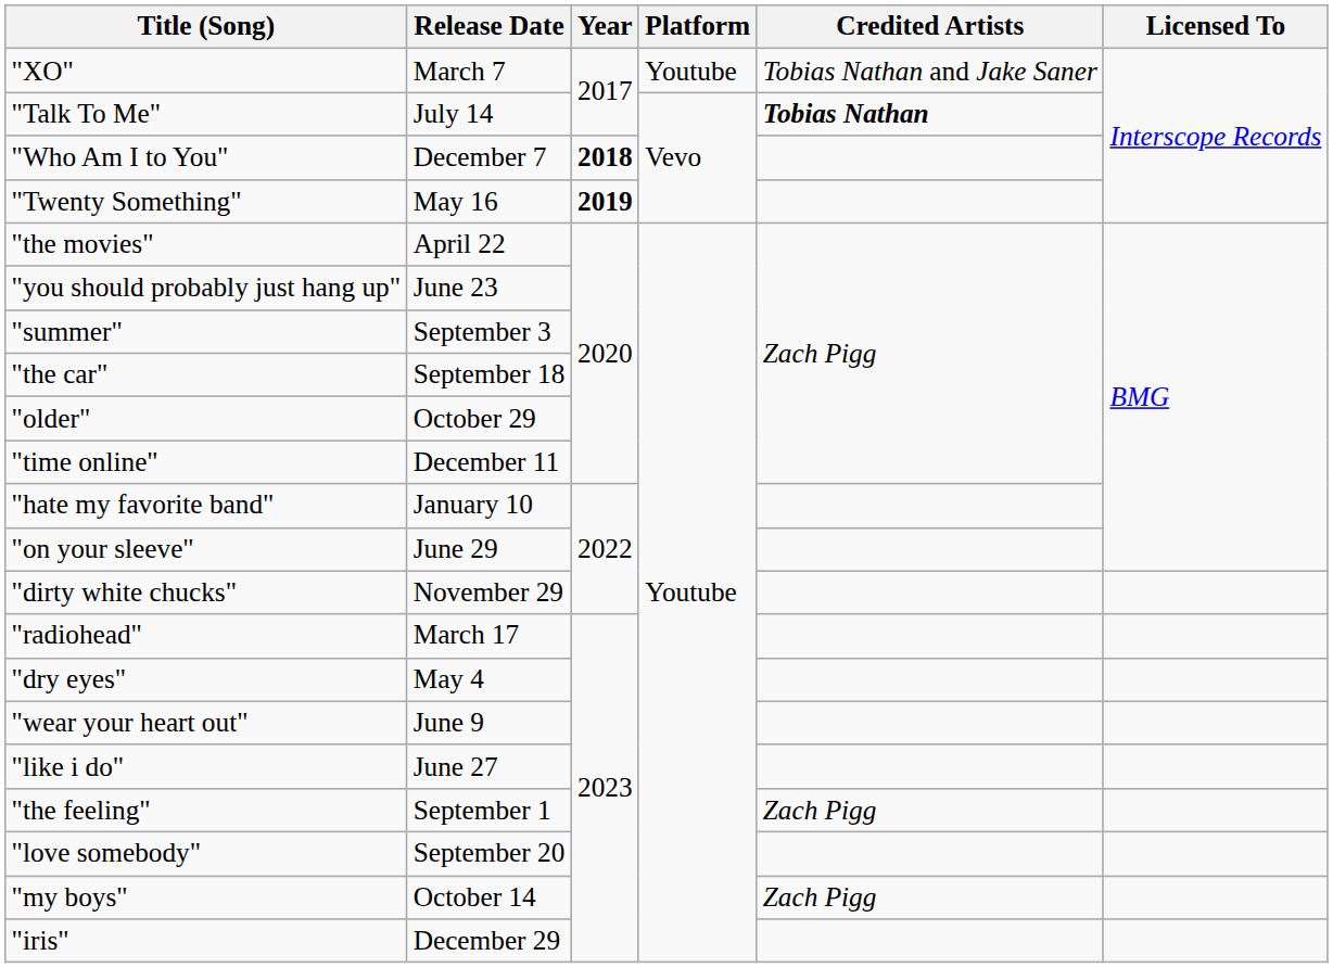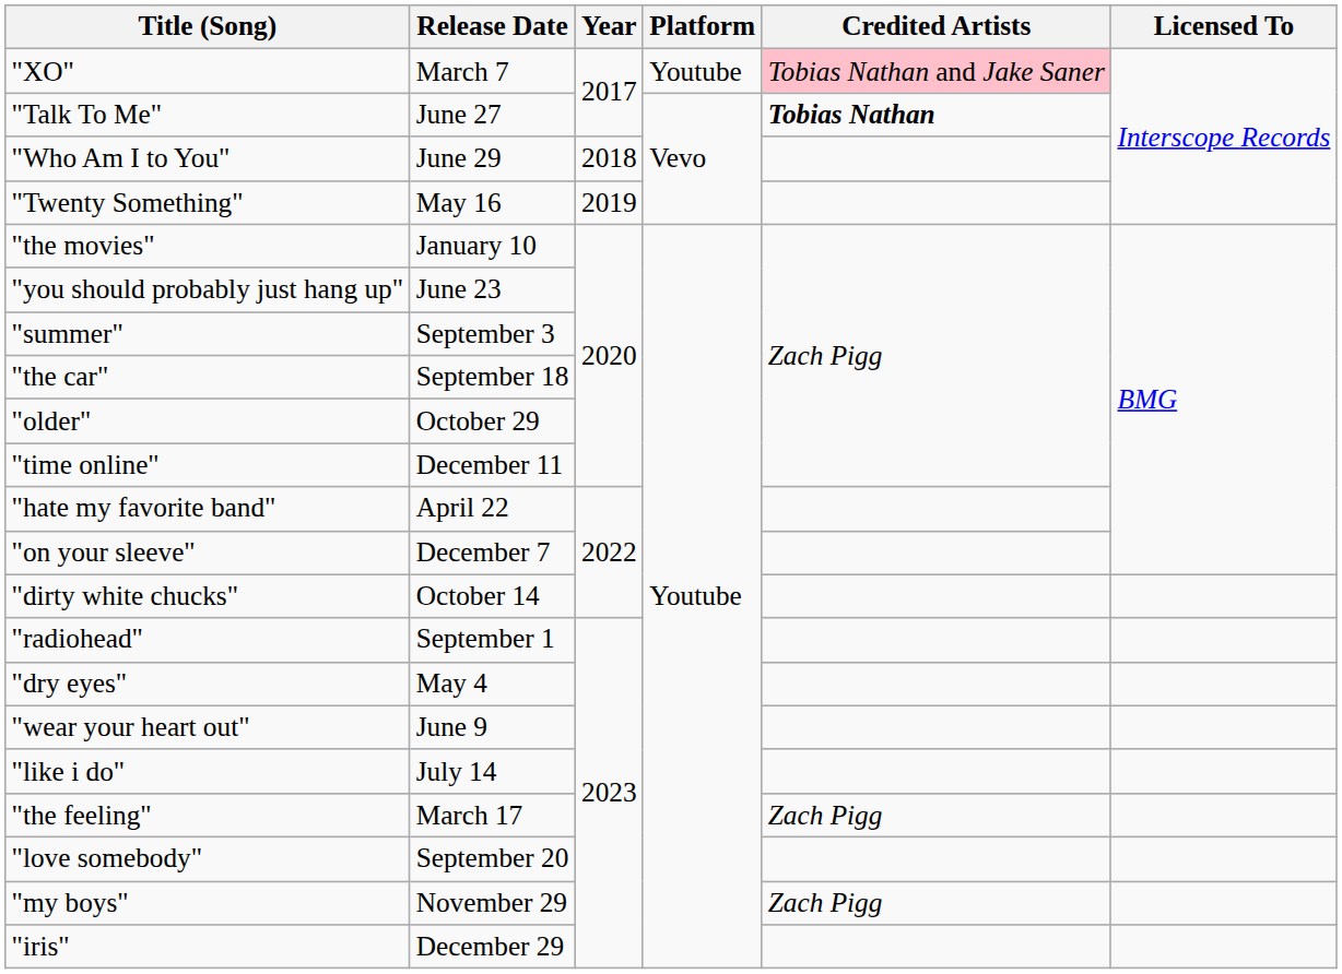"XO" | Credited Artists: no background -> pink background
"Talk To Me" | Release Date: July 14 -> June 27
"Who Am I to You" | Release Date: December 7 -> June 29
"Who Am I to You" | Year: bold -> normal
"Twenty Something" | Year: bold -> normal
"the movies" | Release Date: April 22 -> January 10
"hate my favorite band" | Release Date: January 10 -> April 22
"on your sleeve" | Release Date: June 29 -> December 7
"dirty white chucks" | Release Date: November 29 -> October 14
"radiohead" | Release Date: March 17 -> September 1
"like i do" | Release Date: June 27 -> July 14
"the feeling" | Release Date: September 1 -> March 17
"my boys" | Release Date: October 14 -> November 29
